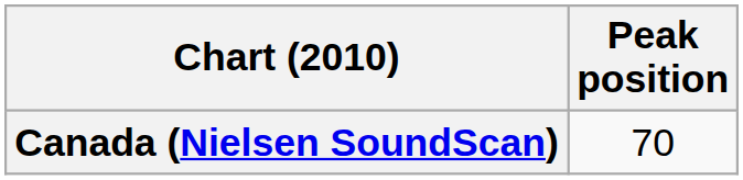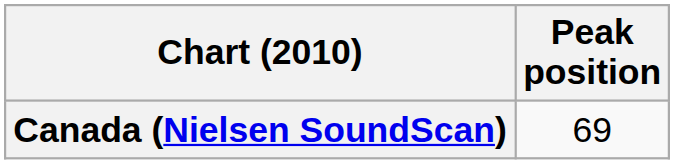Canada (Nielsen SoundScan) | Peak position: 70 -> 69
